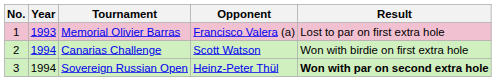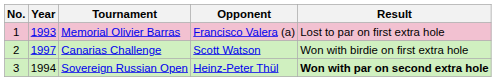Canarias Challenge | Year: 1994 -> 1997
